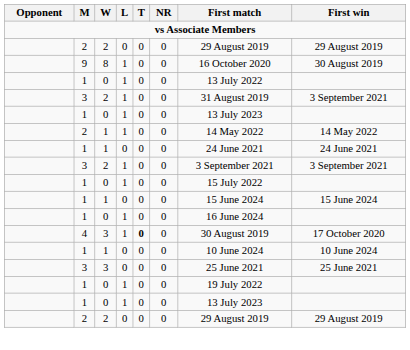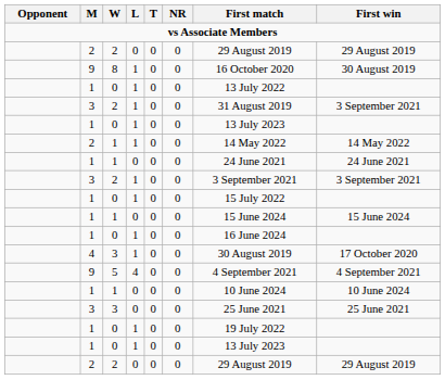4 / 3 | T: bold -> normal
+ row: 9 | 5 | 4 | 0 | 0 | 4 September 2021 | 4 September 2021
